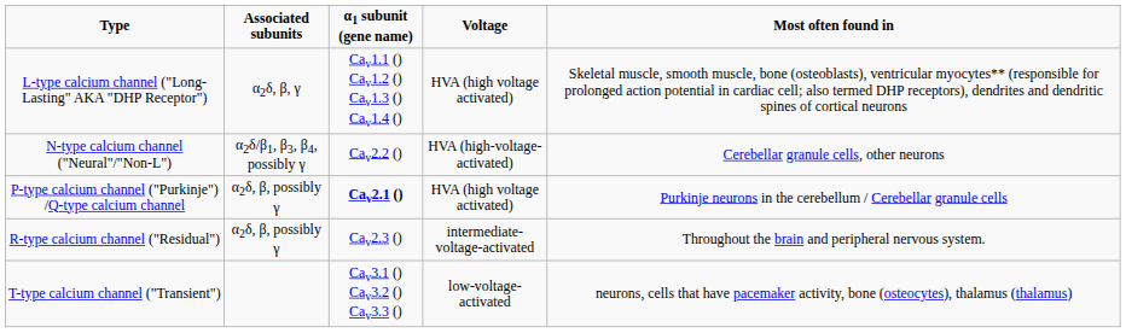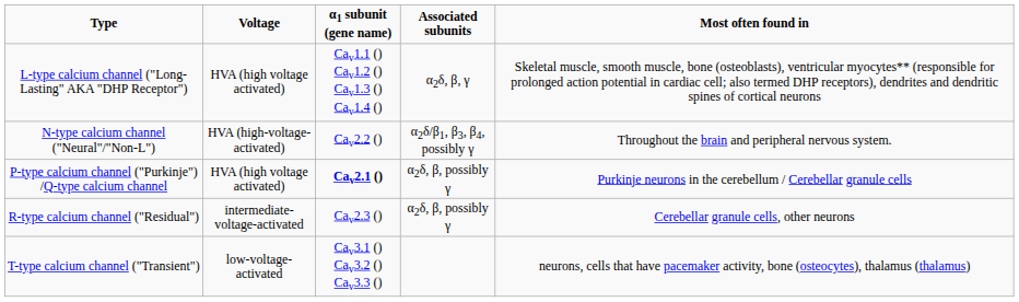columns swapped: Voltage <-> Associated subunits
N-type calcium channel ("Neural"/"Non-L") | Most often found in: Cerebellar granule cells, other neurons -> Throughout the brain and peripheral nervous system.
R-type calcium channel ("Residual") | Most often found in: Throughout the brain and peripheral nervous system. -> Cerebellar granule cells, other neurons
